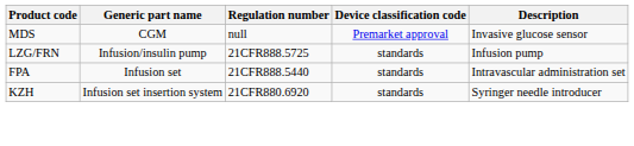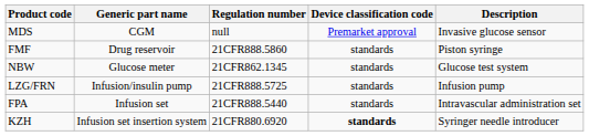+ row: FMF | Drug reservoir | 21CFR888.5860 | standards | Piston syringe
+ row: NBW | Glucose meter | 21CFR862.1345 | standards | Glucose test system
KZH | Device classification code: normal -> bold
